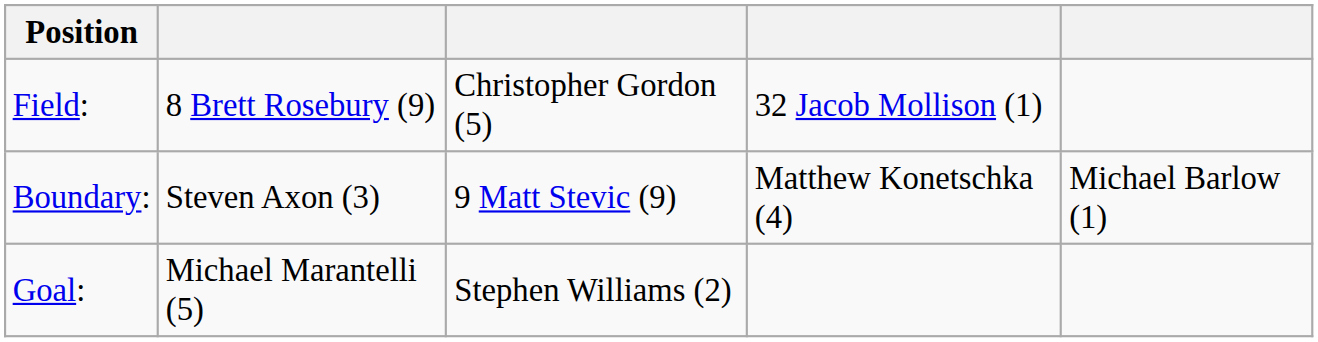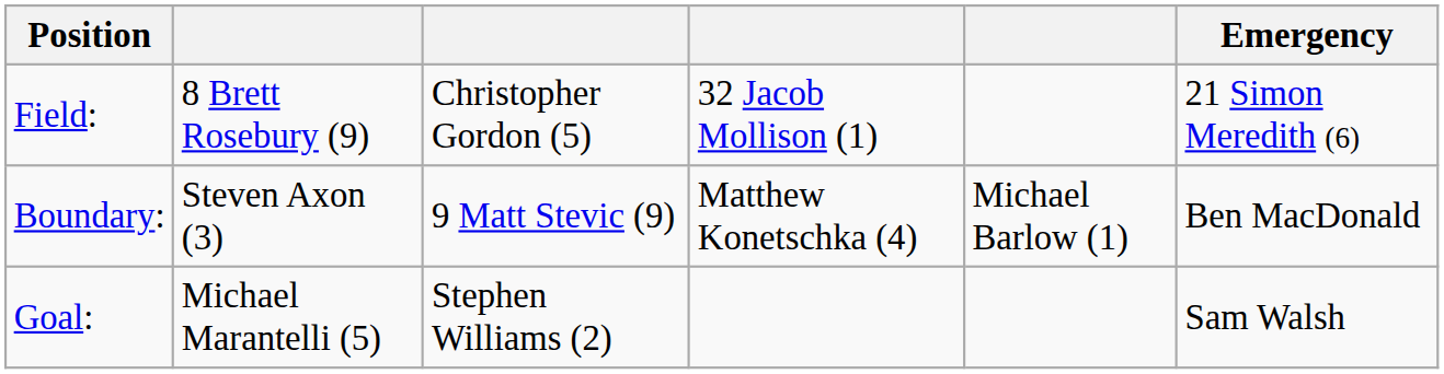+ column: Emergency | 21 Simon Meredith (6) | Ben MacDonald | Sam Walsh
